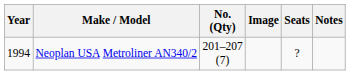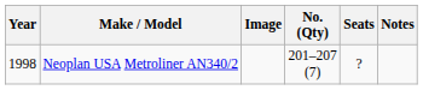columns swapped: No. (Qty) <-> Image
Neoplan USA Metroliner AN340/2 | Year: 1994 -> 1998
